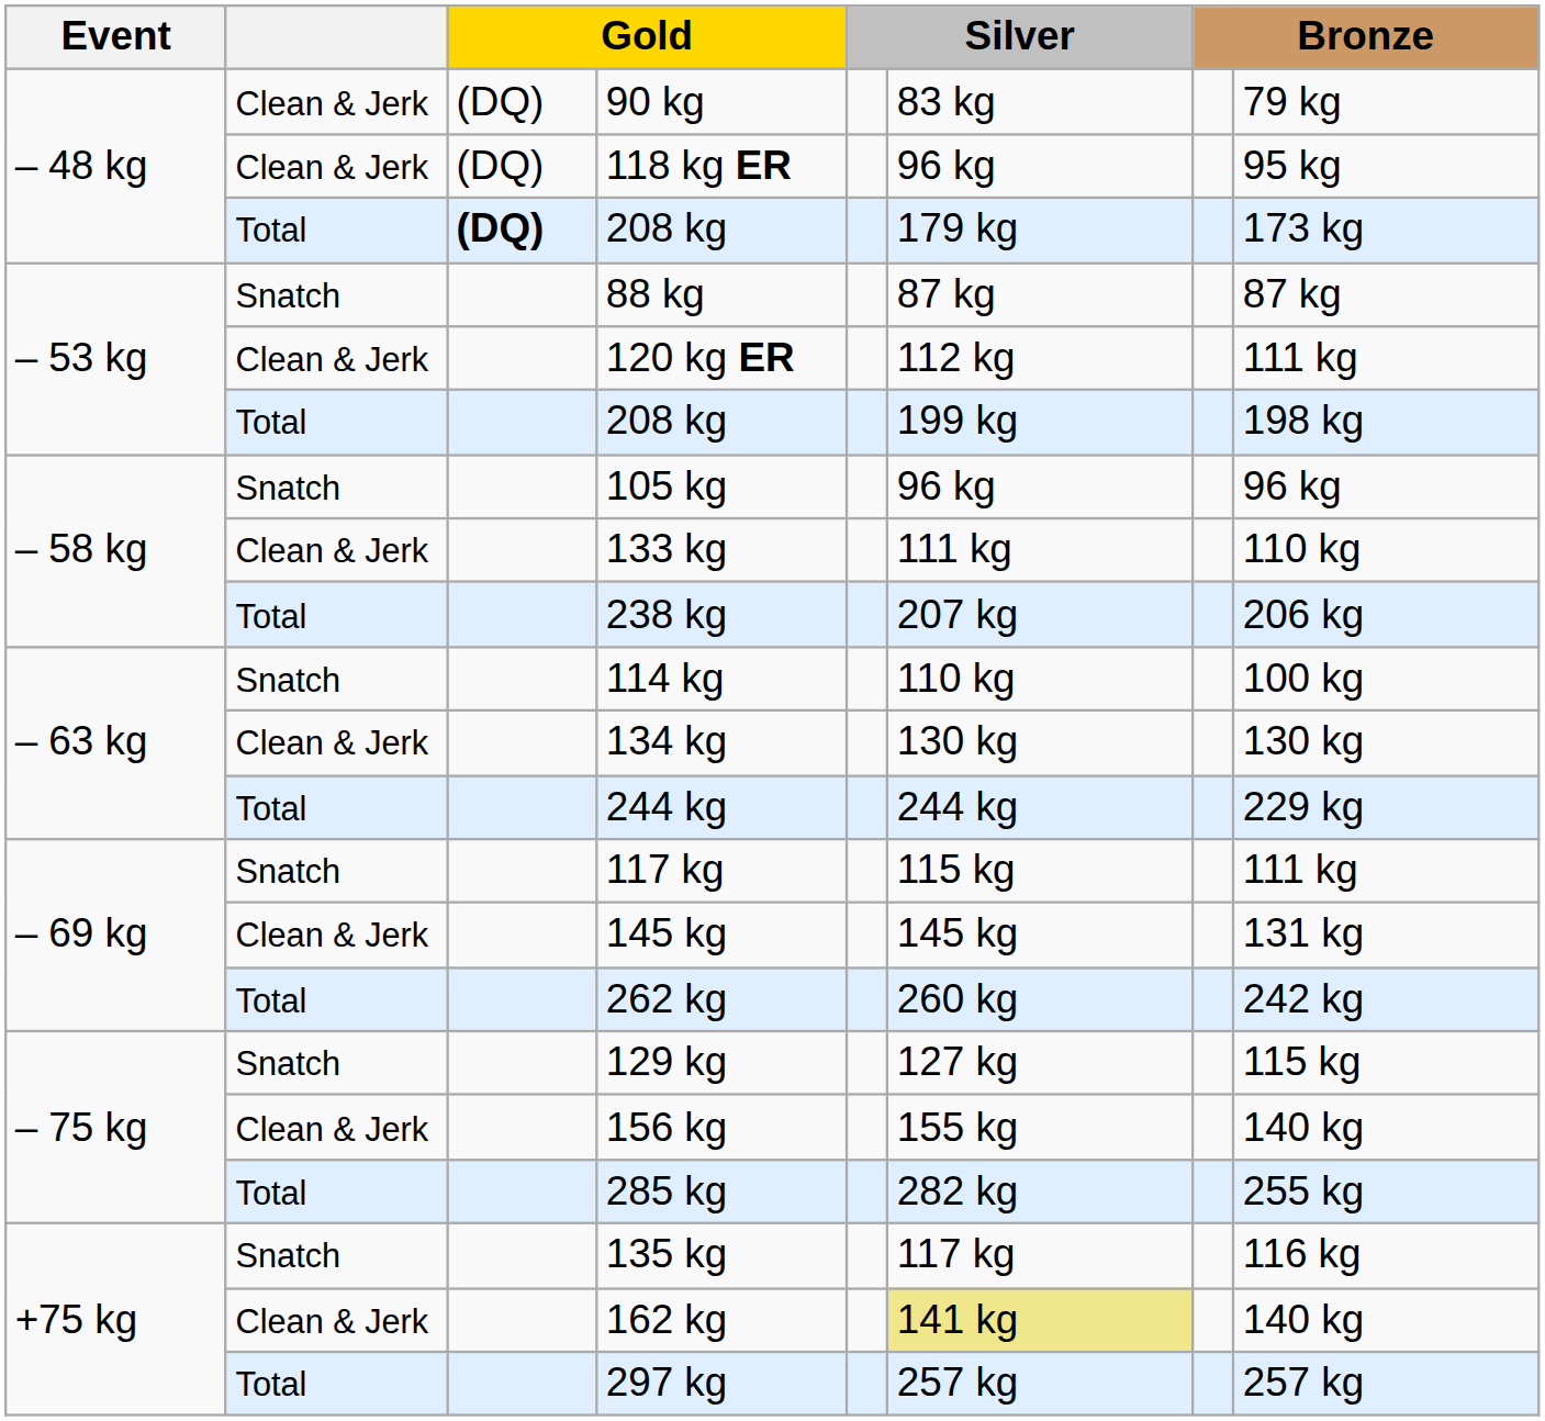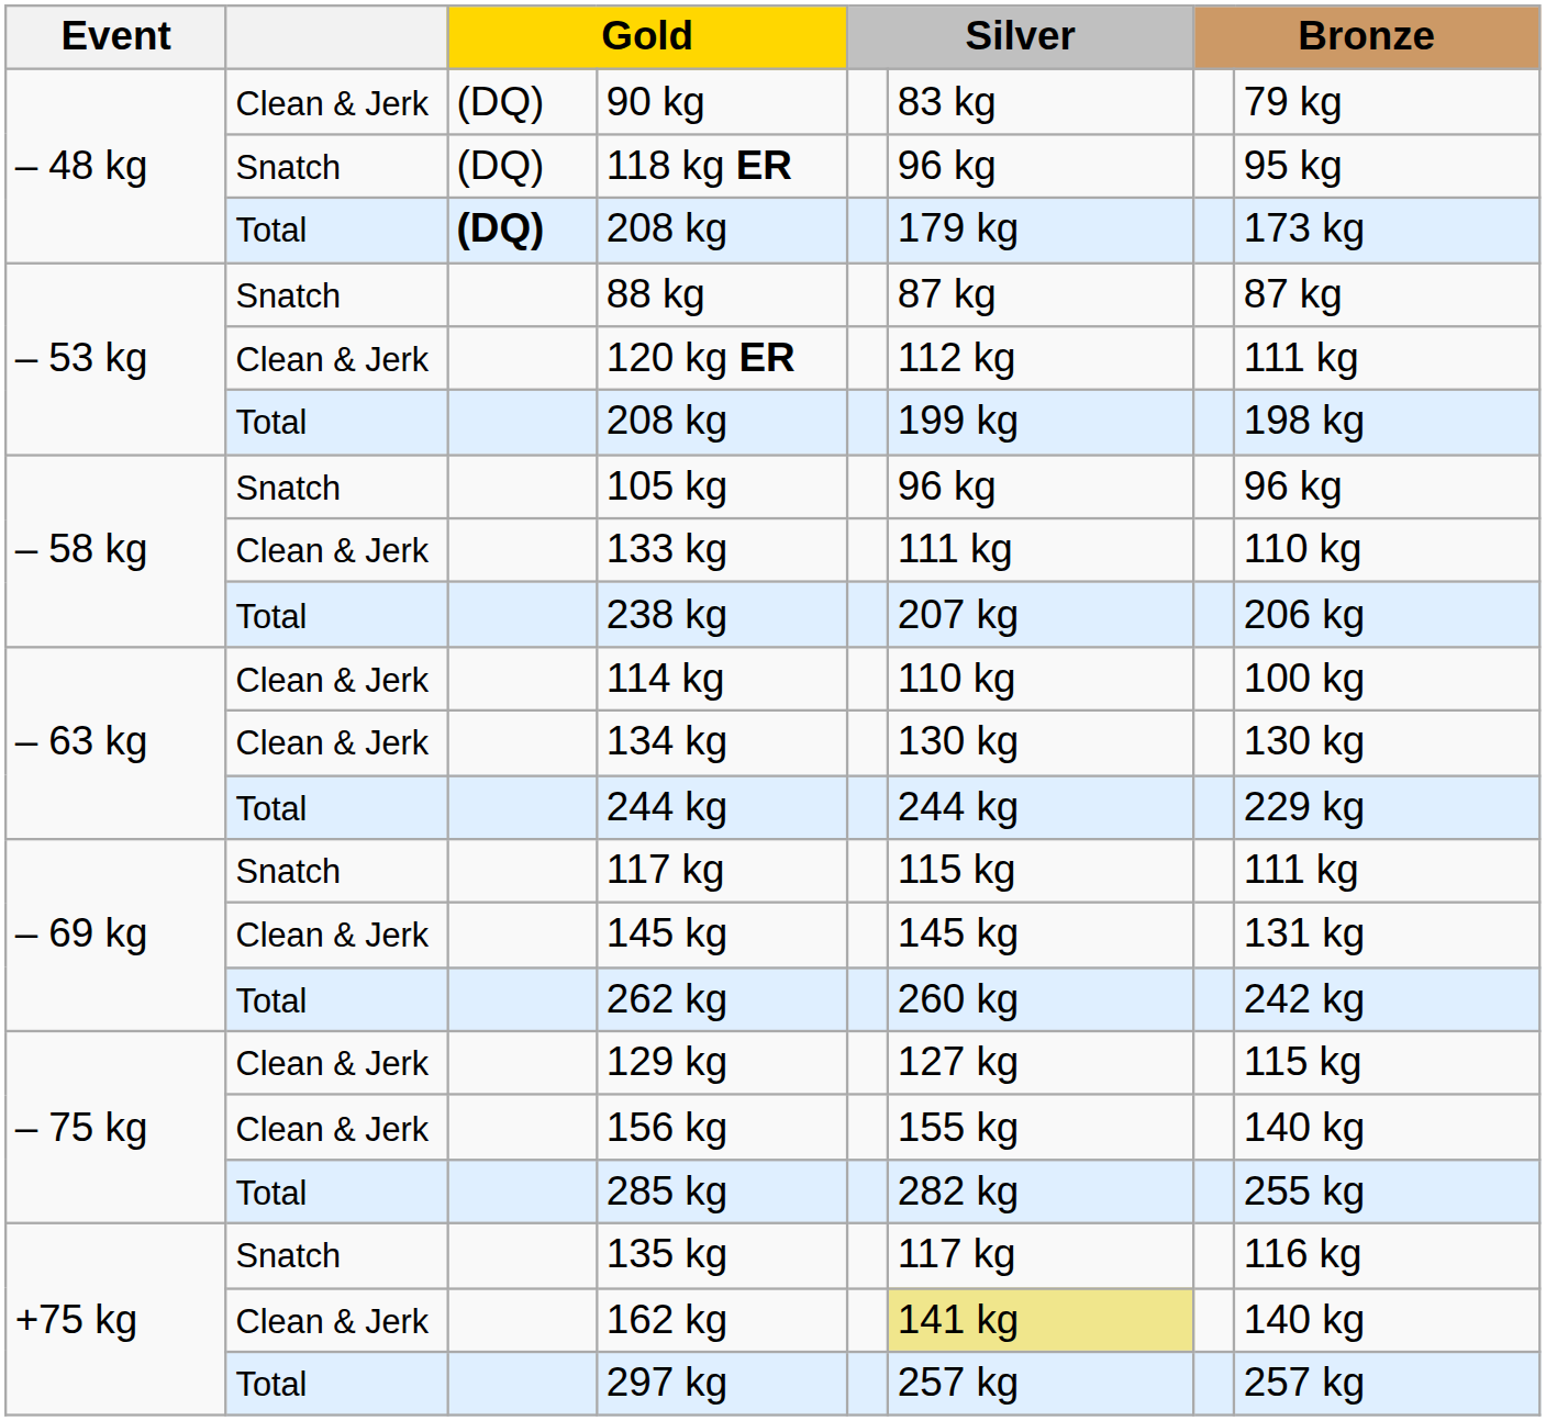118 kg ER | column 2: Clean & Jerk -> Snatch
114 kg | column 2: Snatch -> Clean & Jerk
129 kg | column 2: Snatch -> Clean & Jerk
